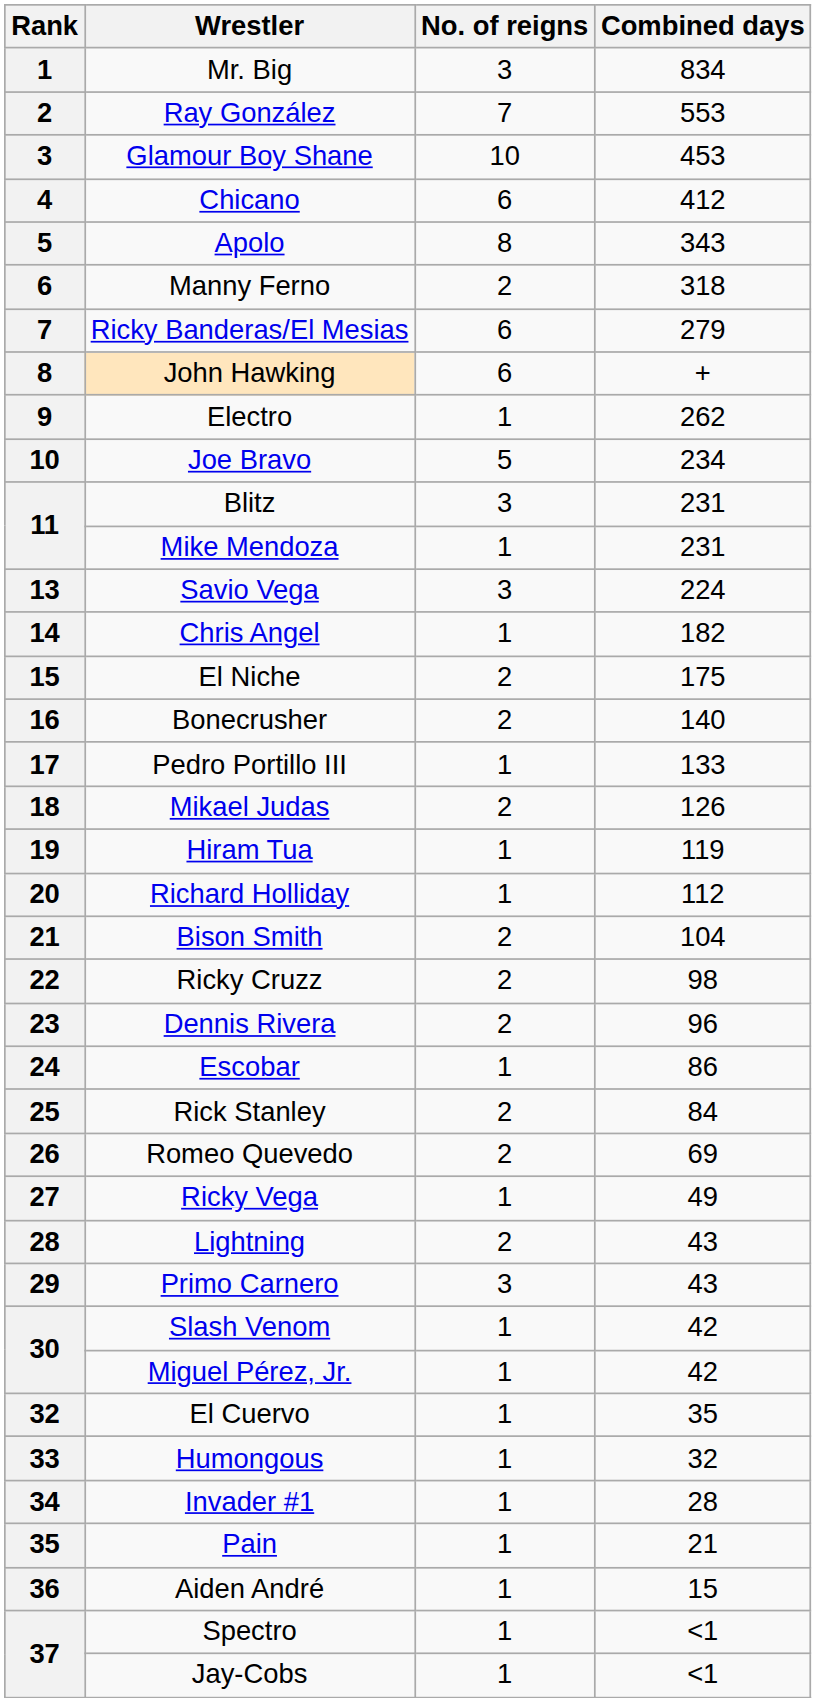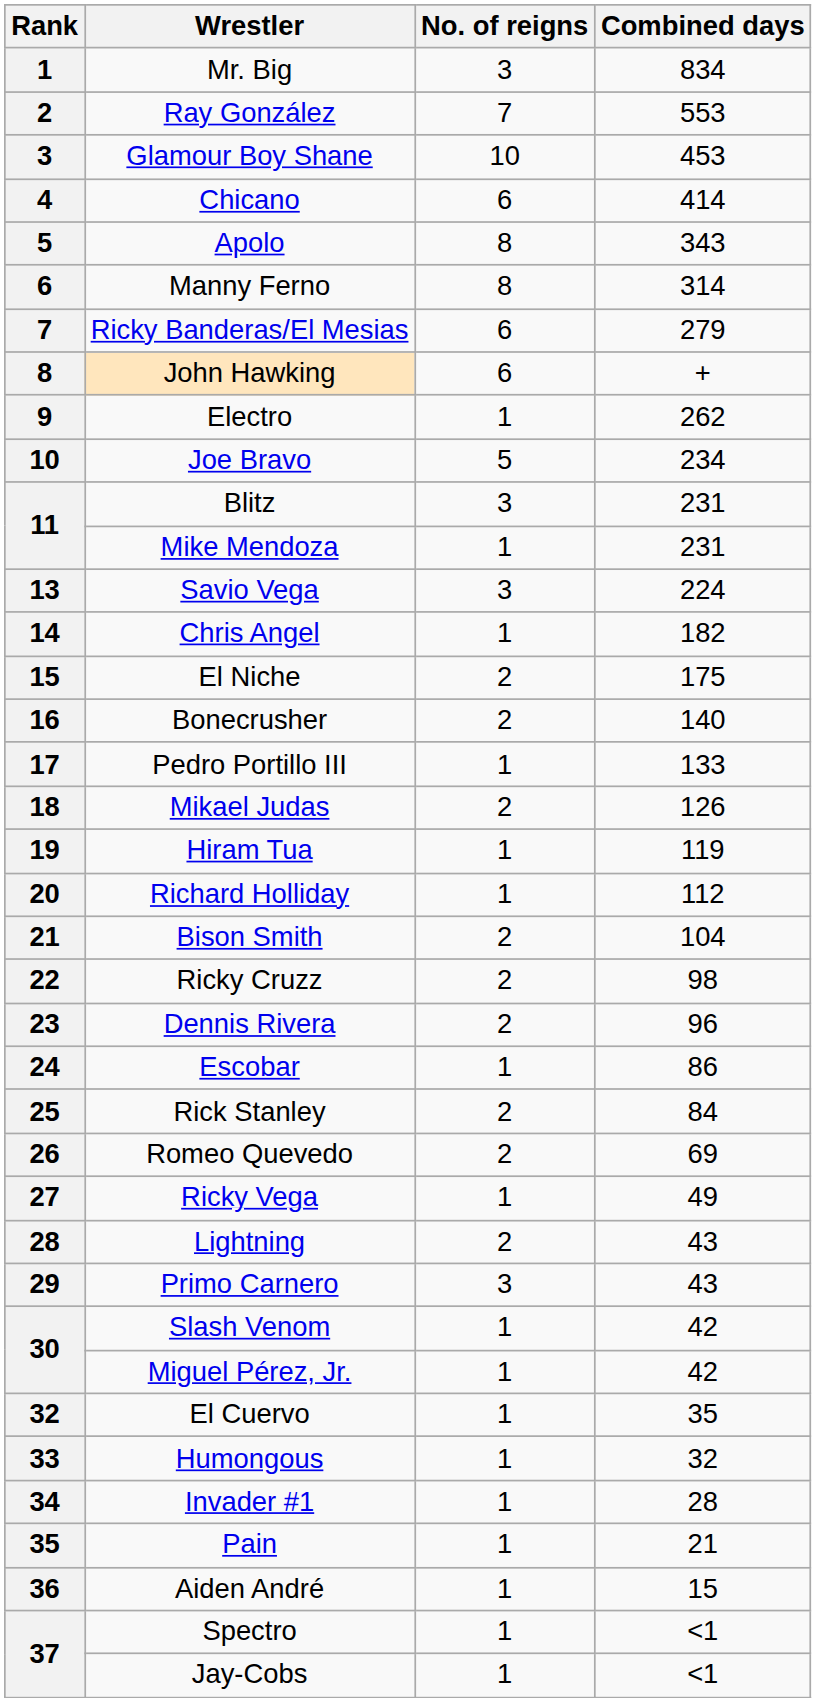Chicano | Combined days: 412 -> 414
Manny Ferno | No. of reigns: 2 -> 8
Manny Ferno | Combined days: 318 -> 314
